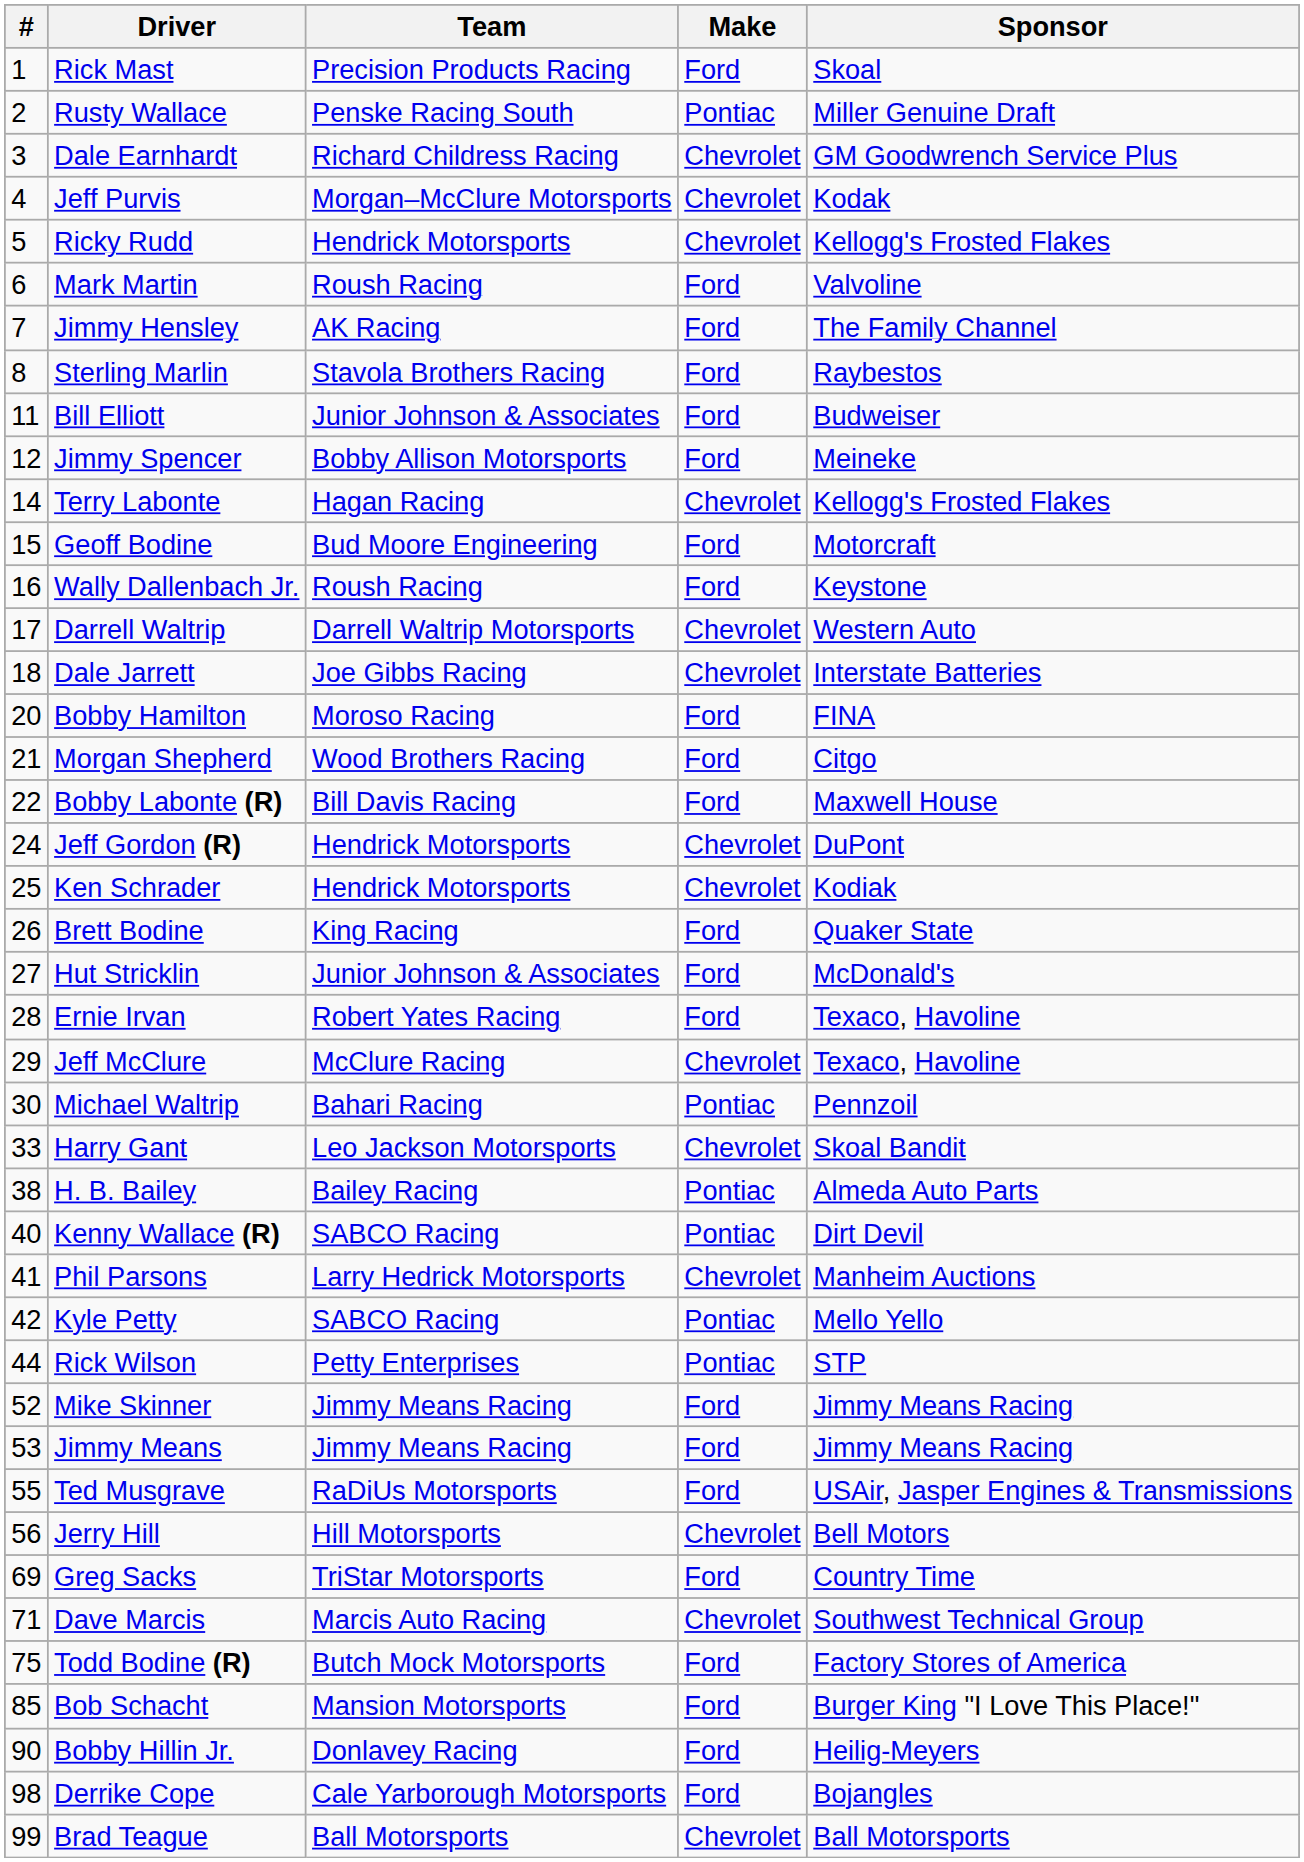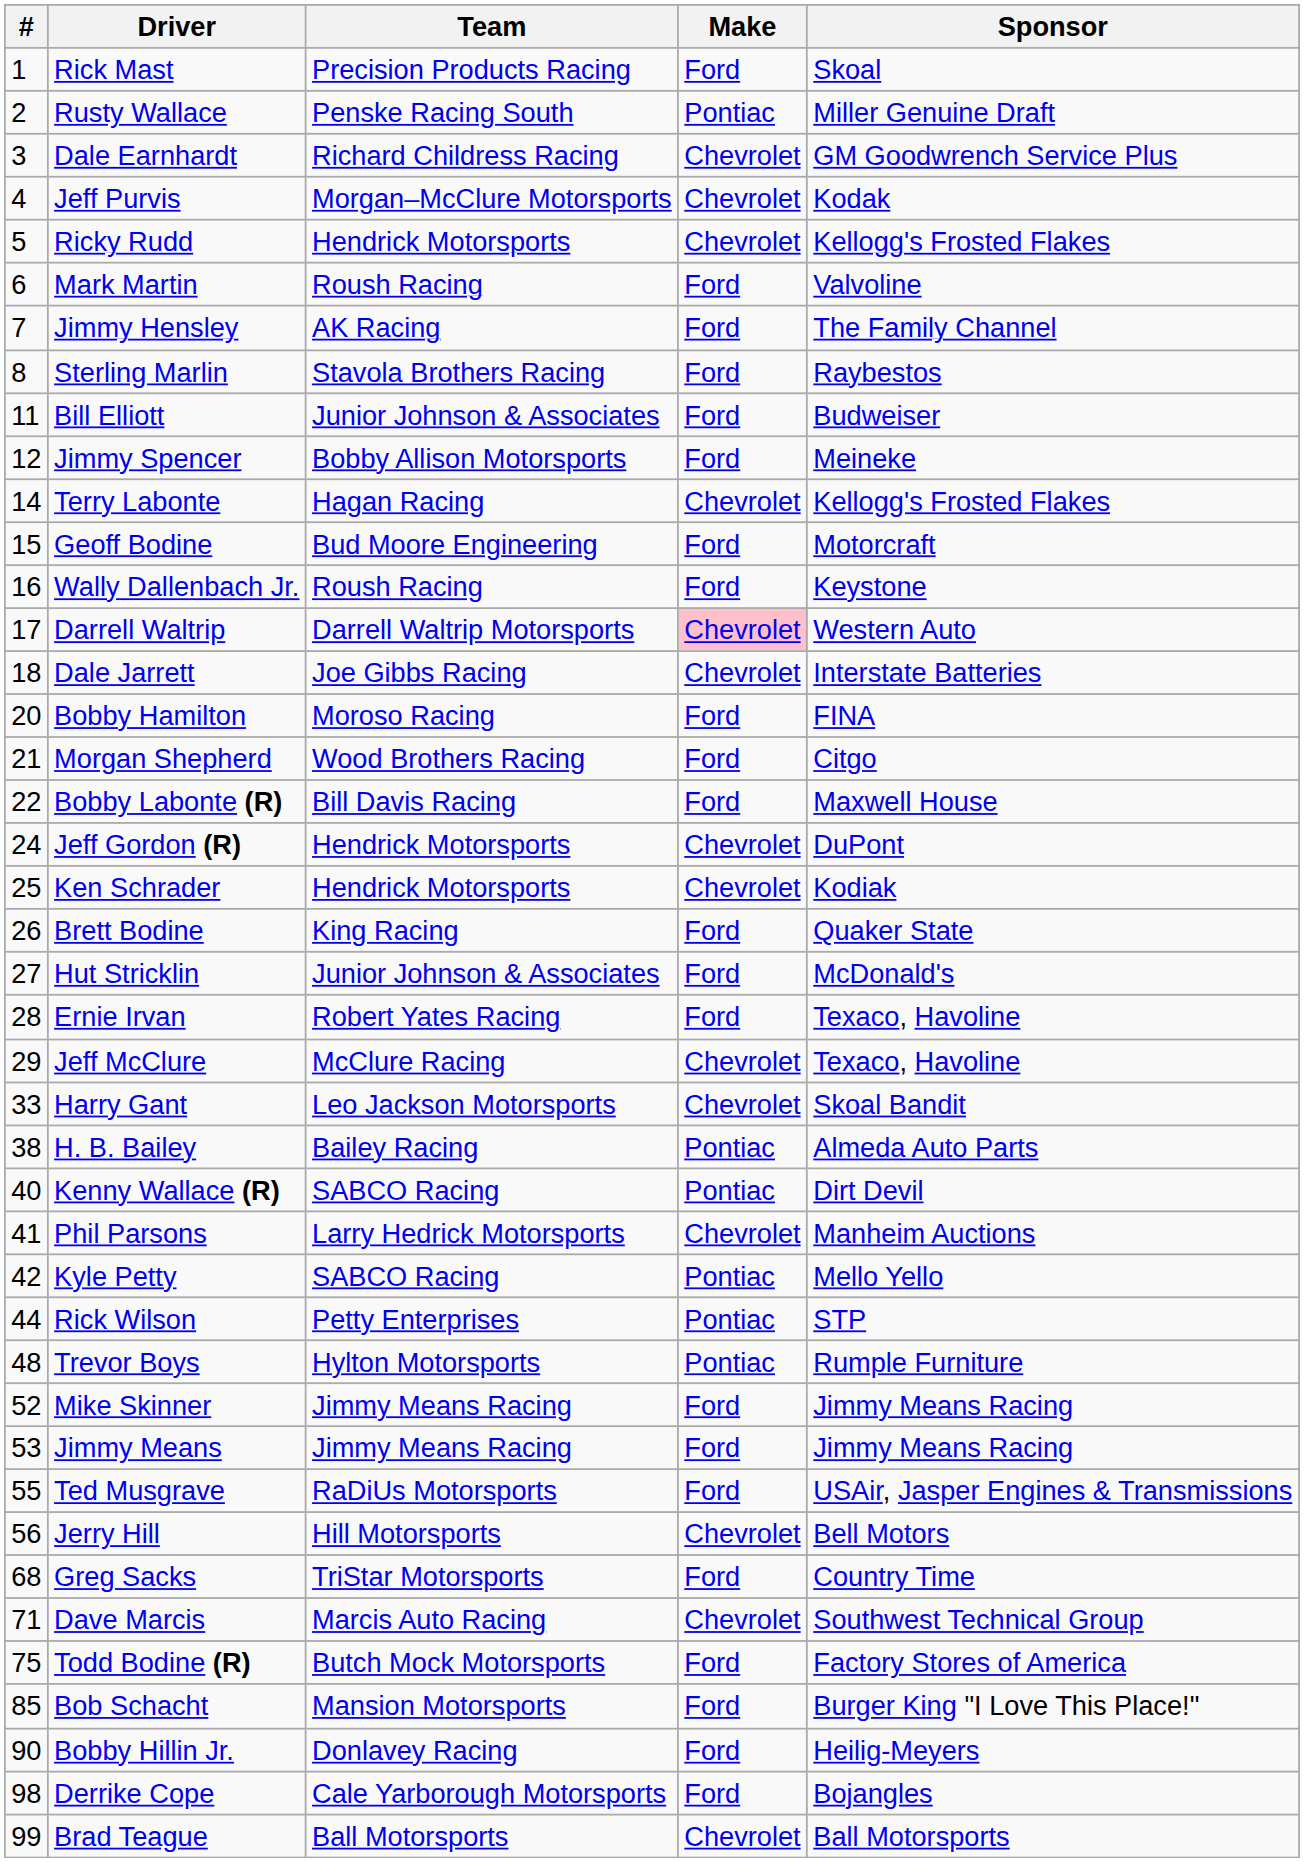Darrell Waltrip | Make: no background -> pink background
- row: 30 | Michael Waltrip | Bahari Racing | Pontiac | Pennzoil
+ row: 48 | Trevor Boys | Hylton Motorsports | Pontiac | Rumple Furniture
Greg Sacks | #: 69 -> 68
